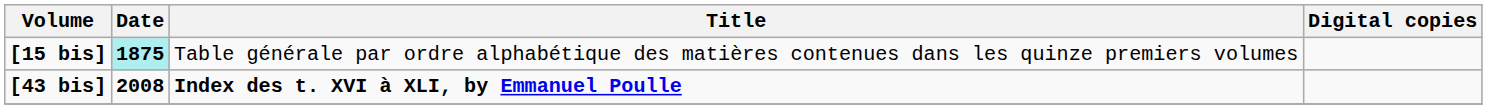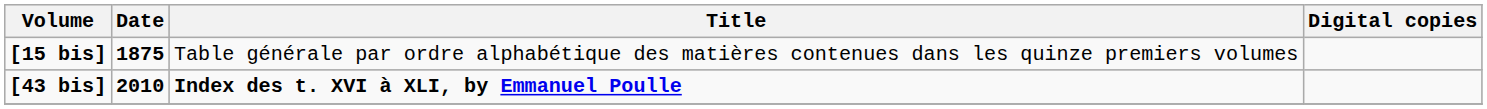[15 bis] | Date: paleturquoise background -> no background
[43 bis] | Date: 2008 -> 2010
